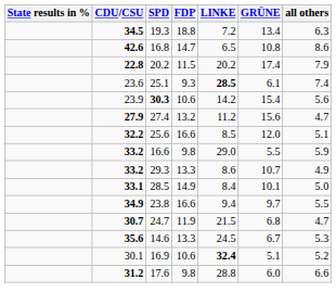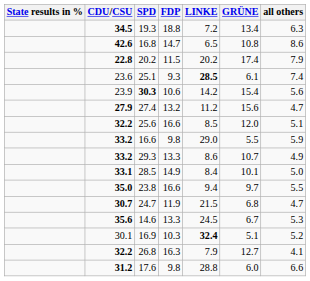23.8 | CDU/CSU: 34.9 -> 35.0
16.9 | FDP: 10.6 -> 10.3
+ row: 32.2 | 26.8 | 16.3 | 7.9 | 12.7 | 4.1
